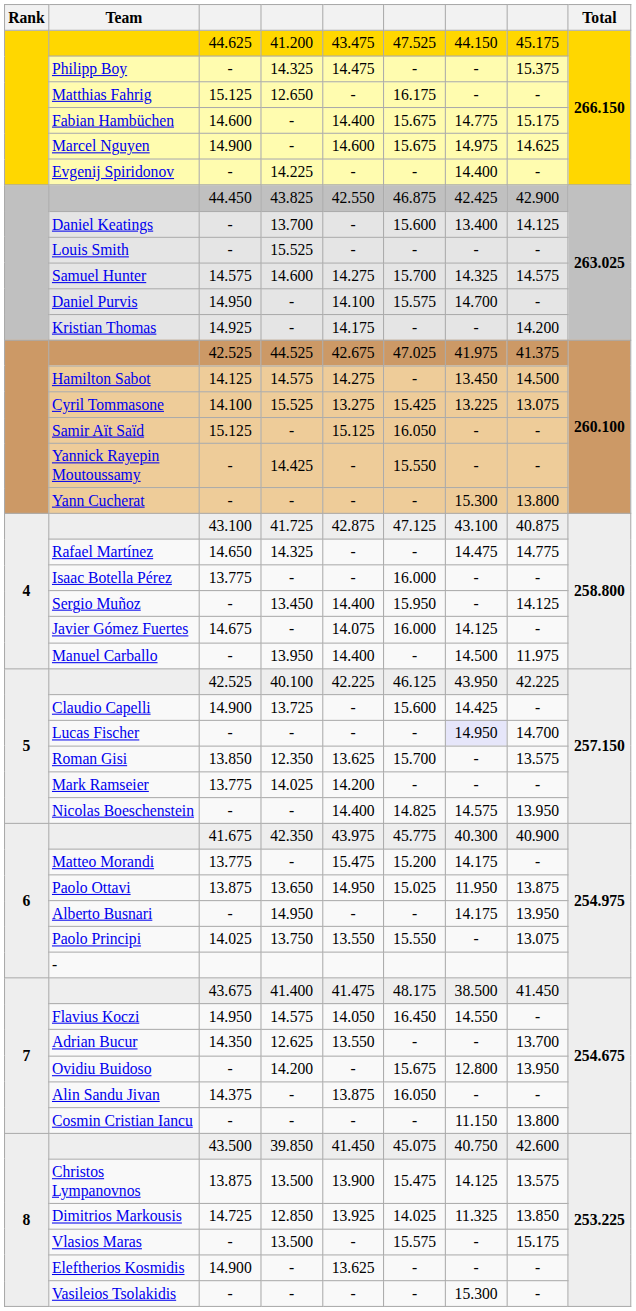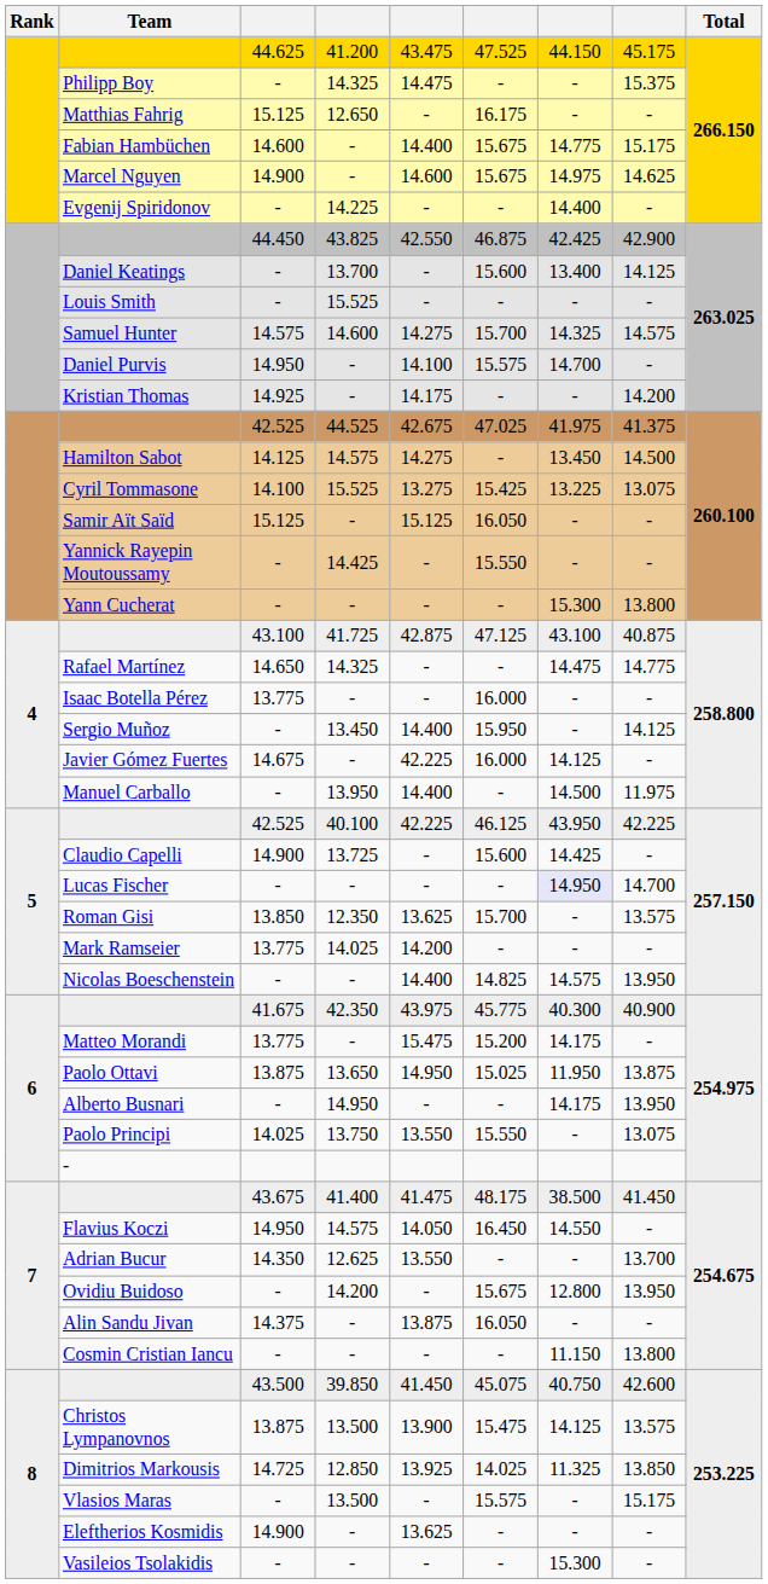Javier Gómez Fuertes | column 5: 14.075 -> 42.225
